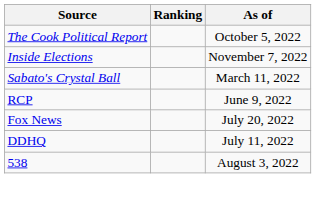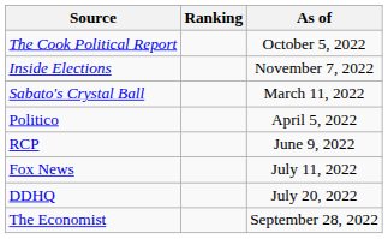+ row: Politico | April 5, 2022
Fox News | As of: July 20, 2022 -> July 11, 2022
DDHQ | As of: July 11, 2022 -> July 20, 2022
- row: 538 | August 3, 2022
+ row: The Economist | September 28, 2022
